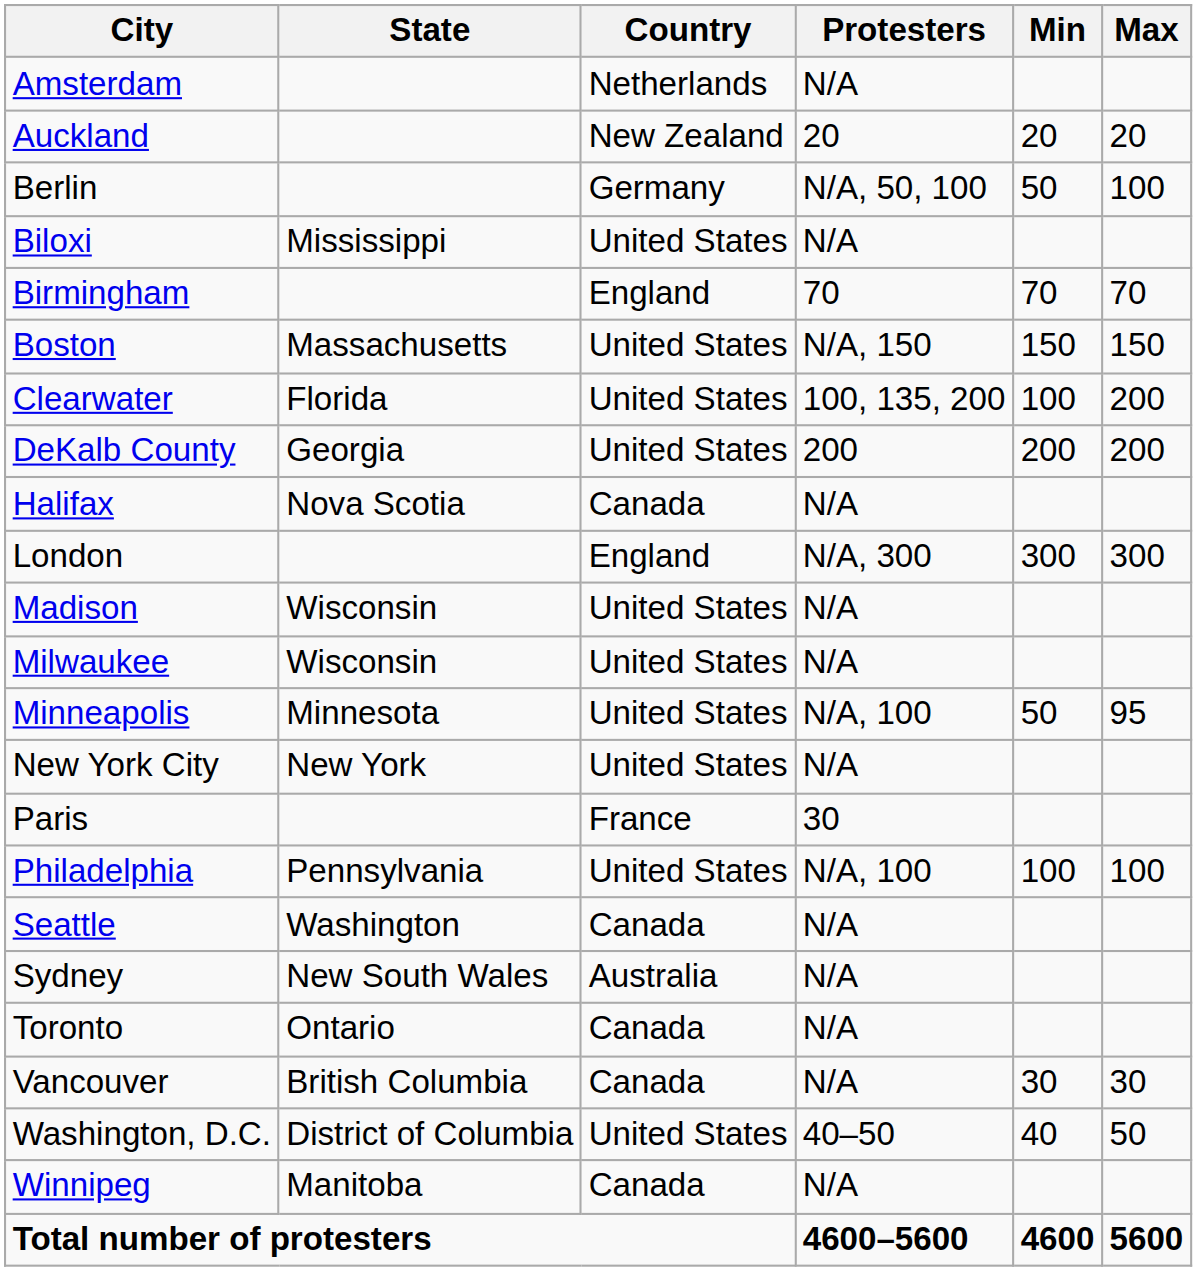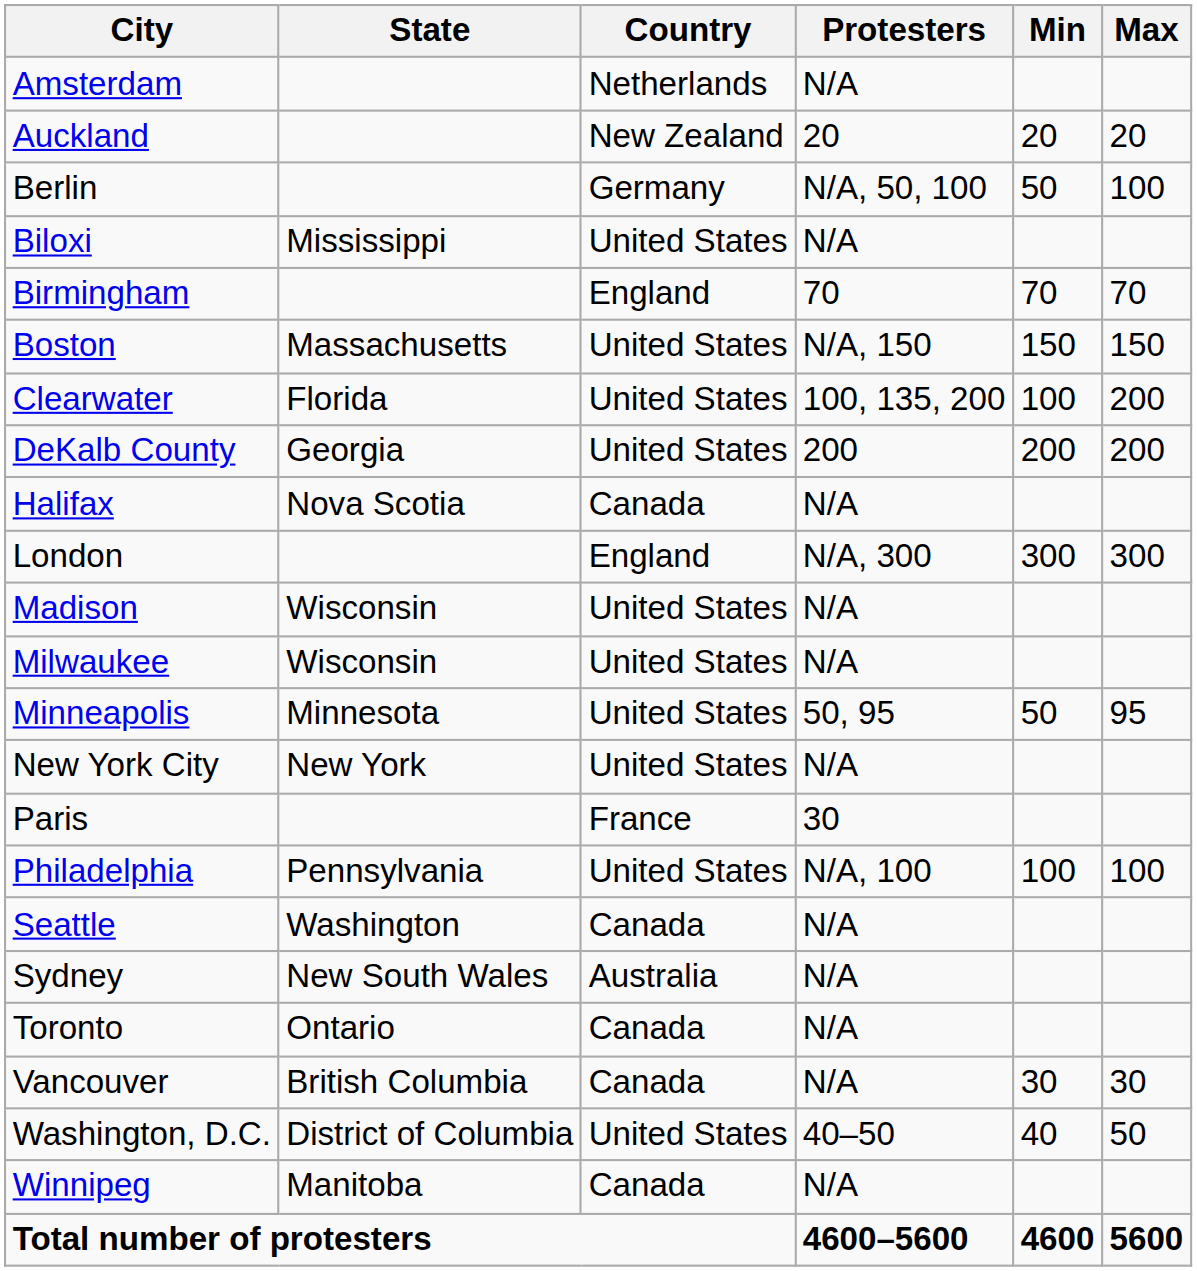Minneapolis | Protesters: N/A, 100 -> 50, 95
